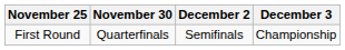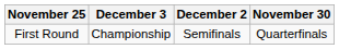columns swapped: November 30 <-> December 3
